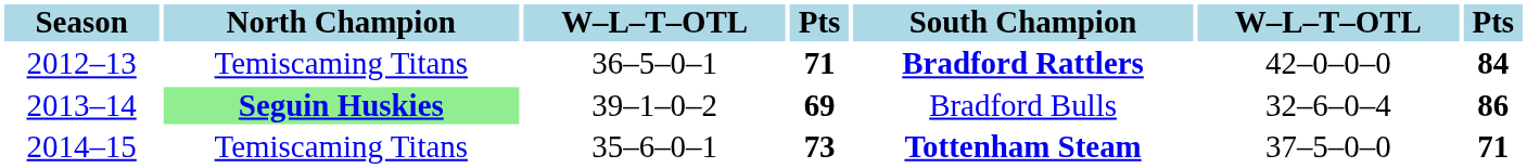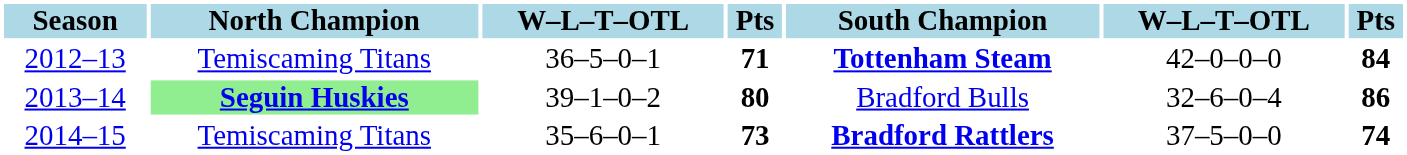2012–13 | South Champion: Bradford Rattlers -> Tottenham Steam
2013–14 | column 4: 69 -> 80
2014–15 | South Champion: Tottenham Steam -> Bradford Rattlers
2014–15 | column 7: 71 -> 74
